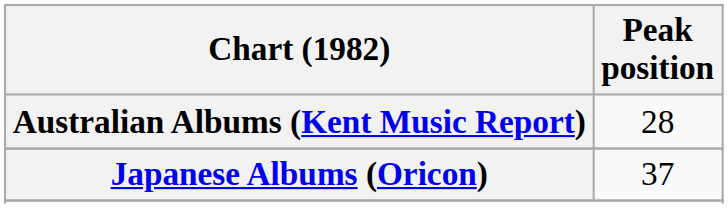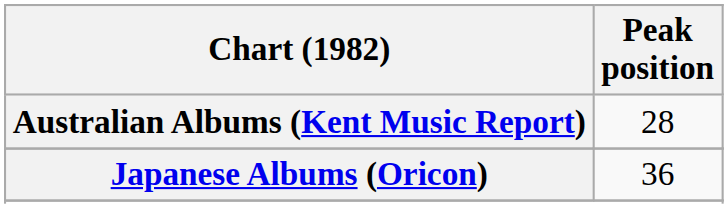Japanese Albums (Oricon) | Peak position: 37 -> 36
